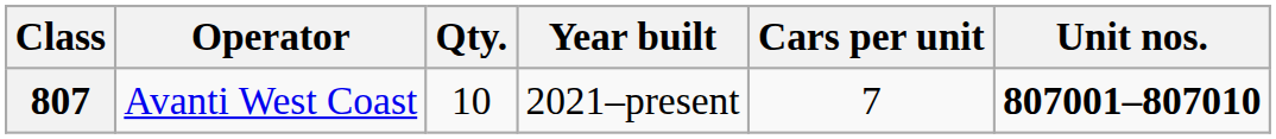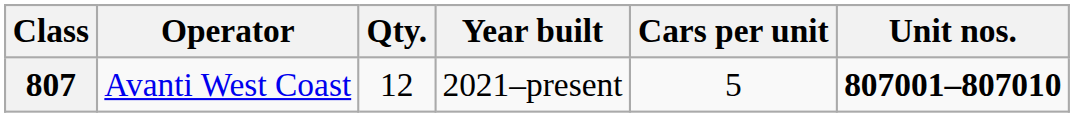807 | Qty.: 10 -> 12
807 | Cars per unit: 7 -> 5
